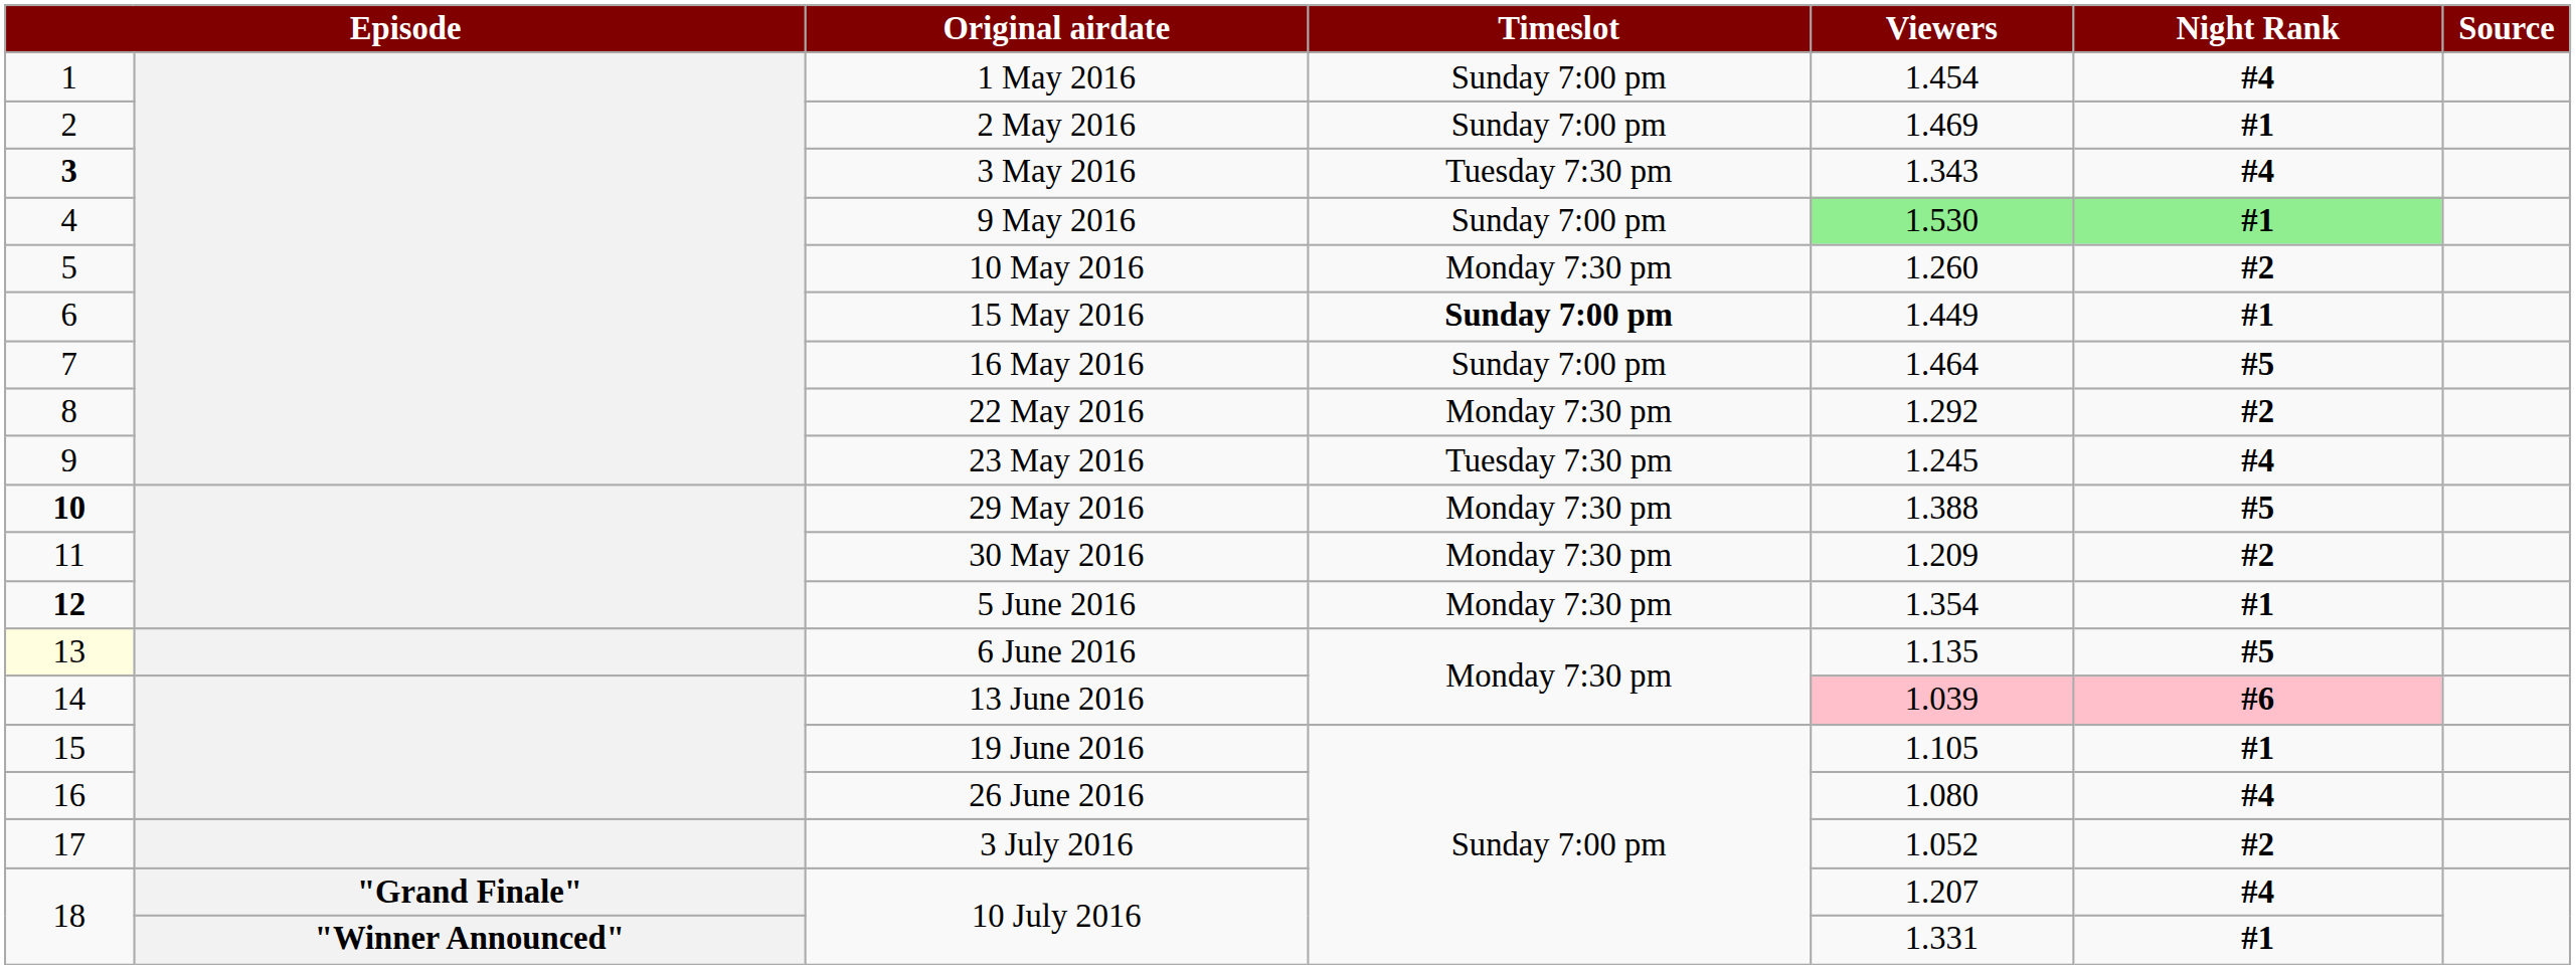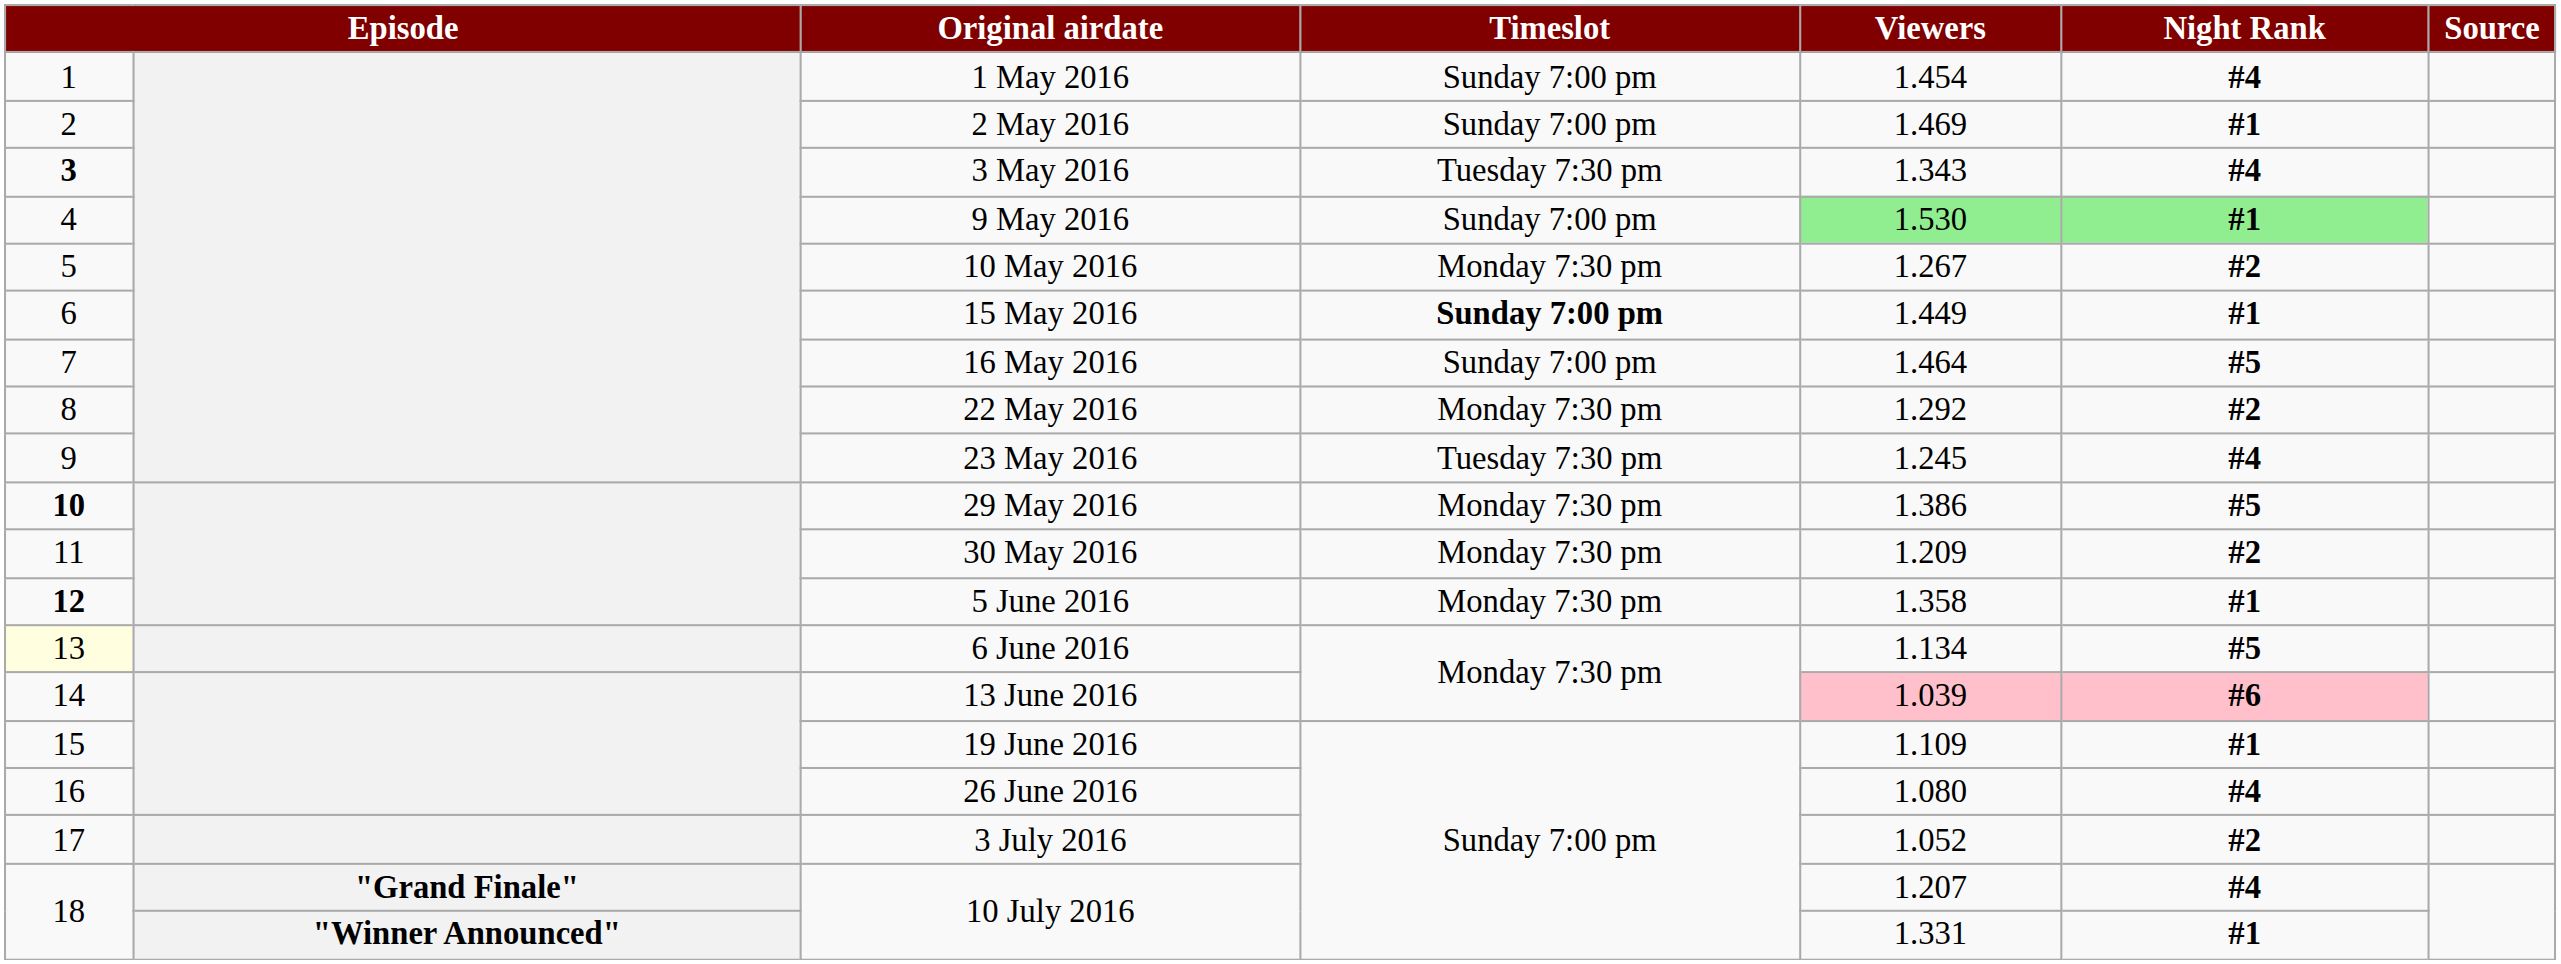10 May 2016 | Viewers: 1.260 -> 1.267
29 May 2016 | Viewers: 1.388 -> 1.386
5 June 2016 | Viewers: 1.354 -> 1.358
6 June 2016 | Viewers: 1.135 -> 1.134
19 June 2016 | Viewers: 1.105 -> 1.109
